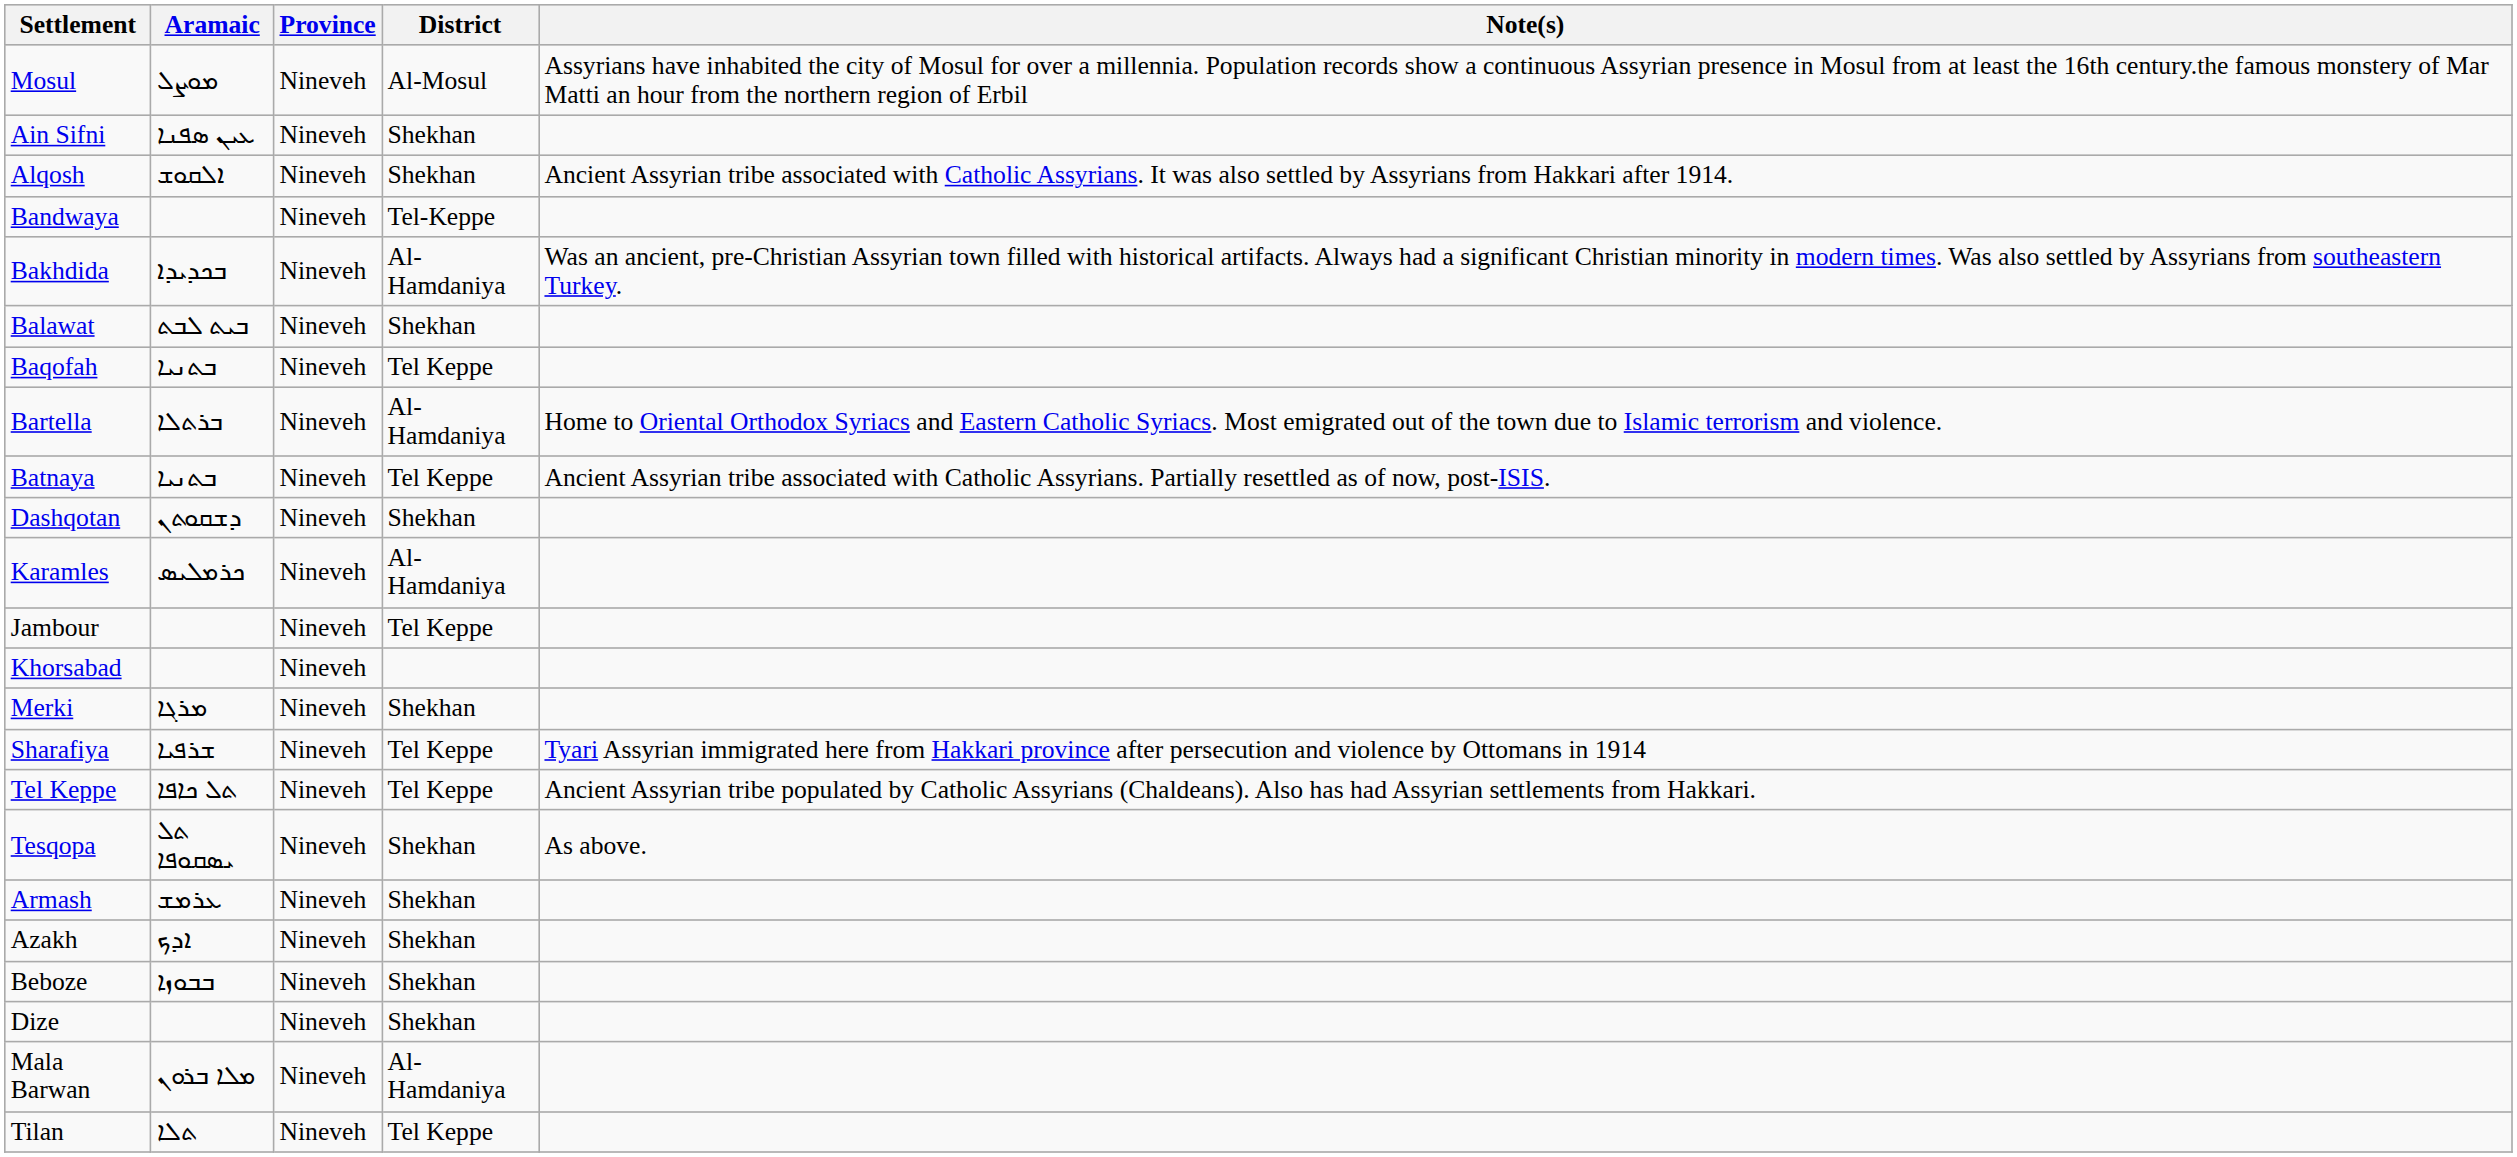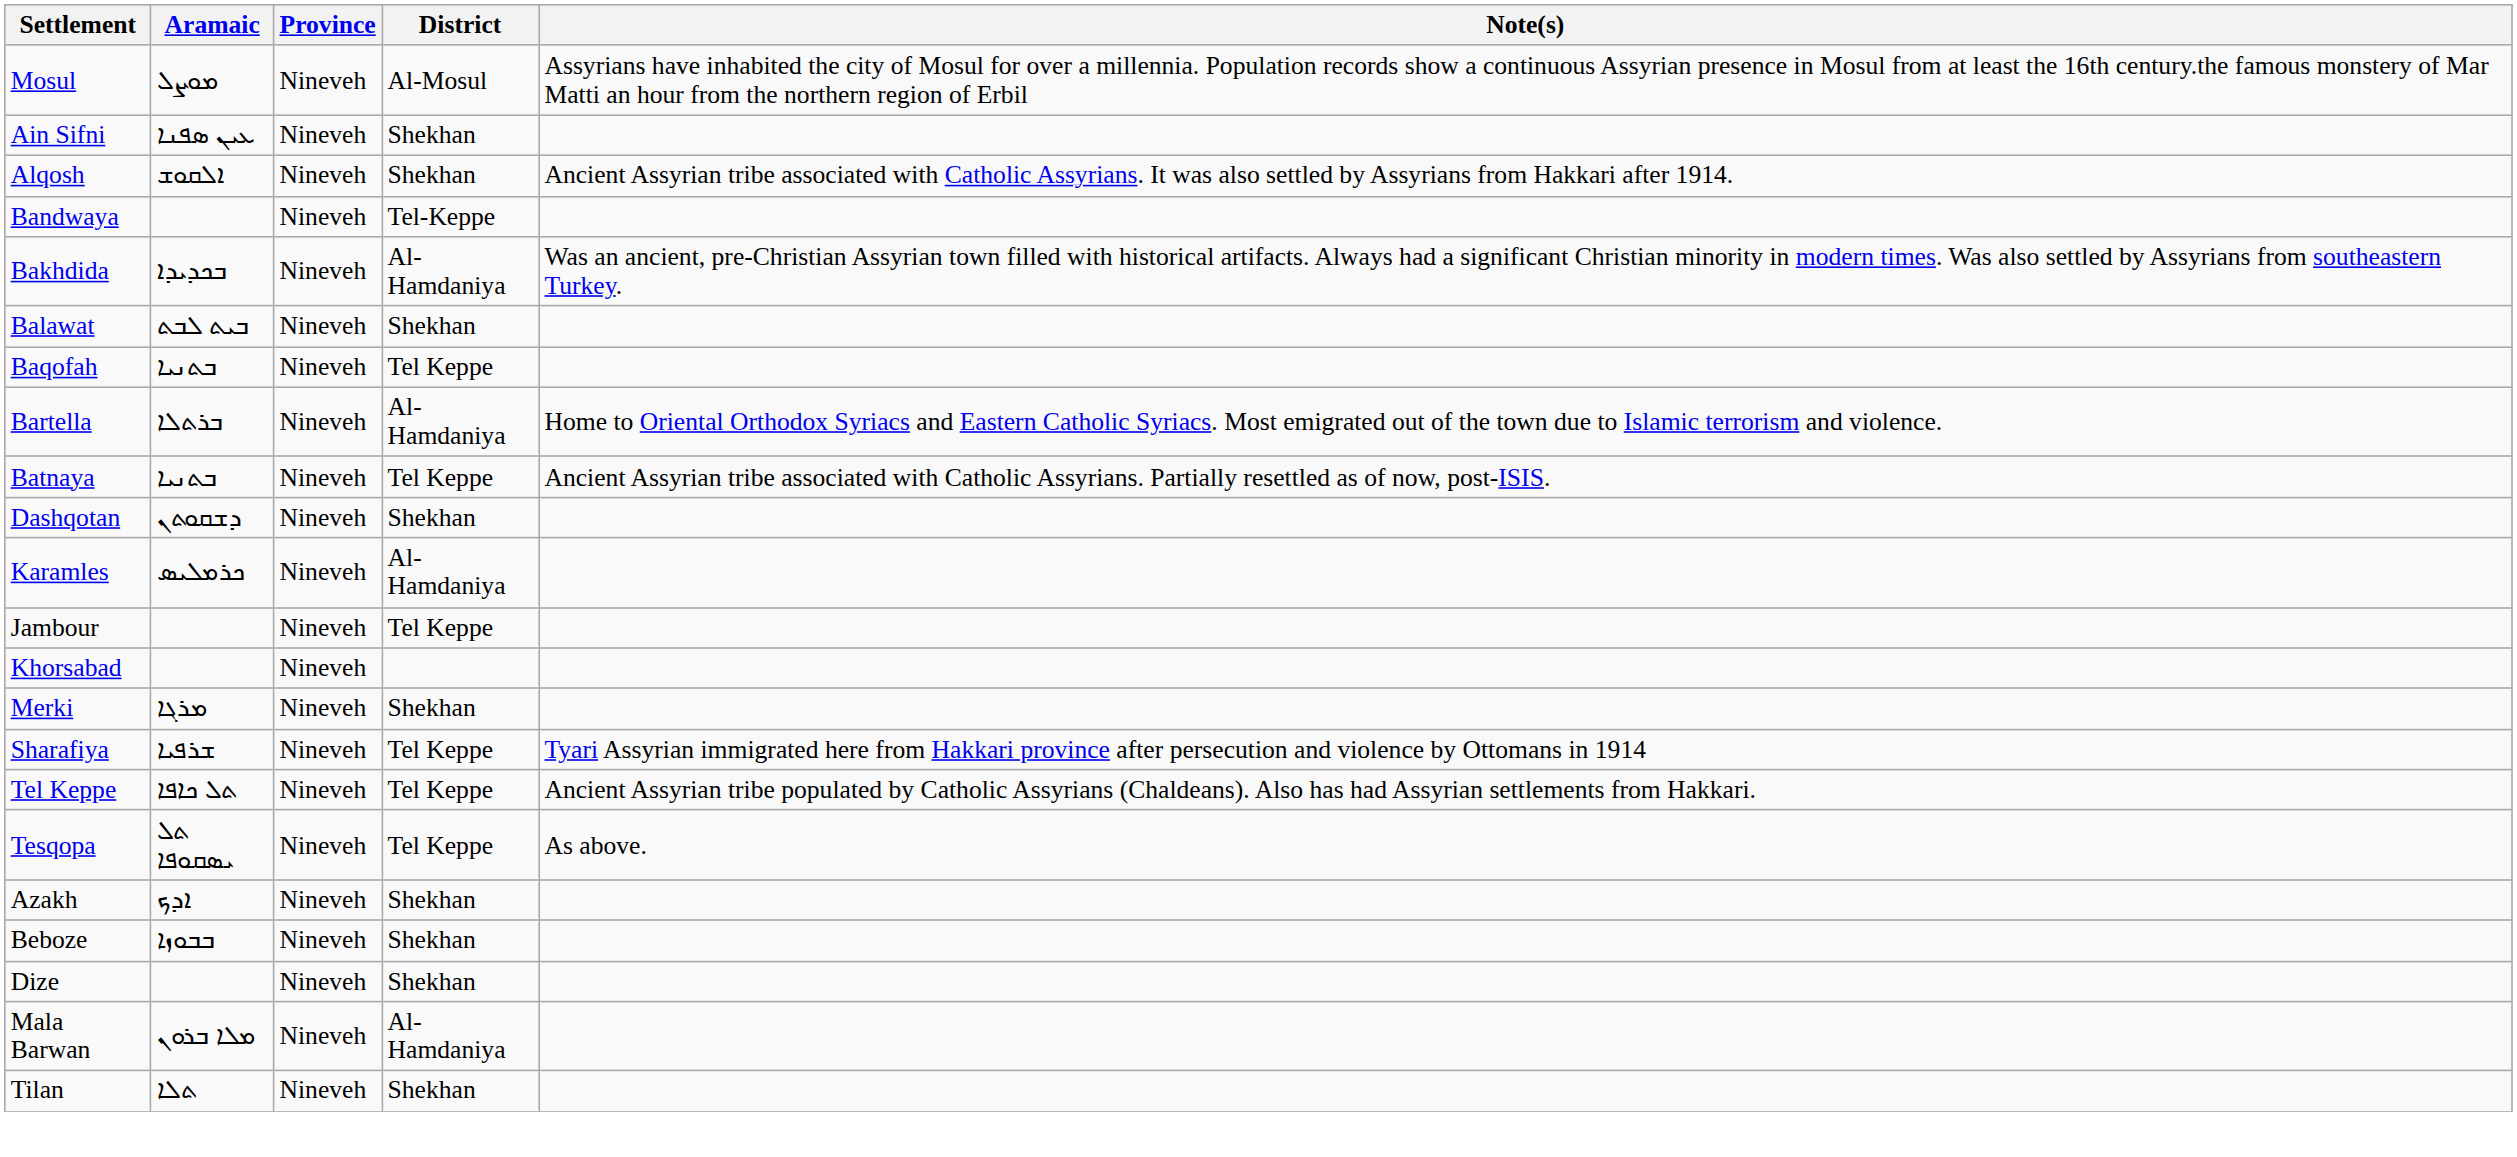Tesqopa | District: Shekhan -> Tel Keppe
- row: Armash | ܥܪܡܫ | Nineveh | Shekhan
Tilan | District: Tel Keppe -> Shekhan
